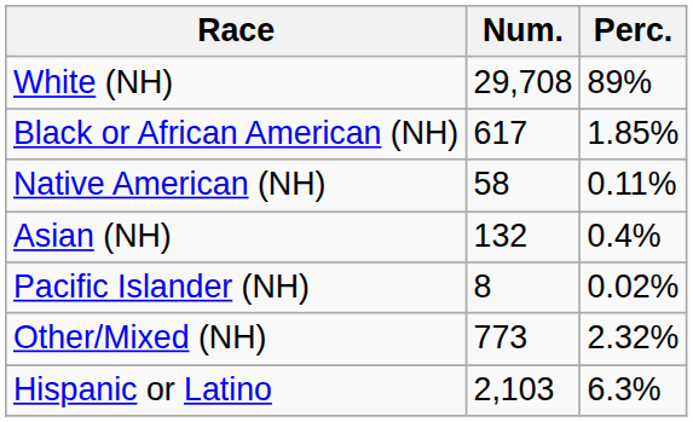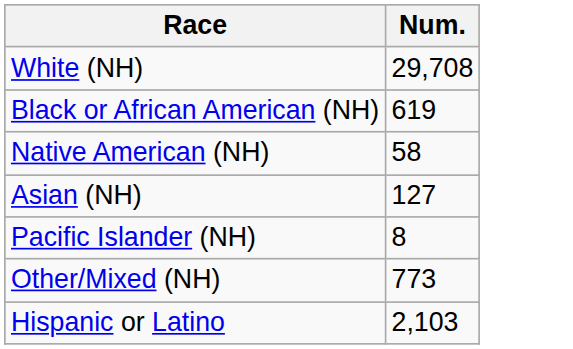- column: Perc. | 89% | 1.85% | 0.11% | 0.4% | 0.02% | 2.32% | 6.3%
Black or African American (NH) | Num.: 617 -> 619
Asian (NH) | Num.: 132 -> 127
